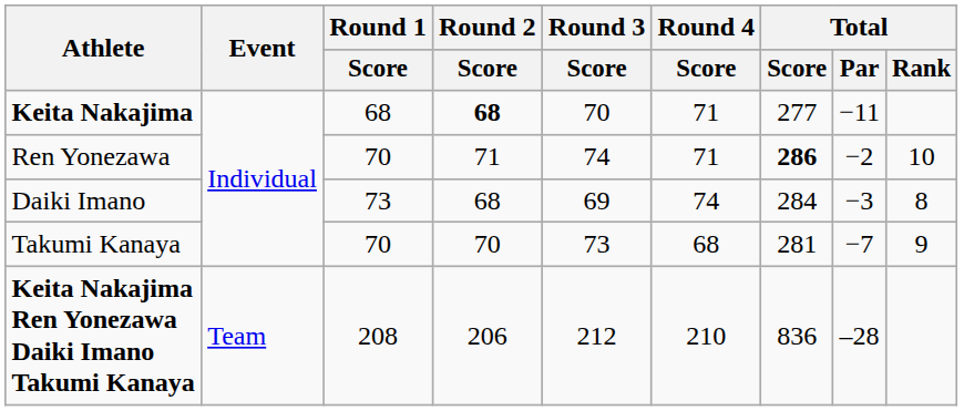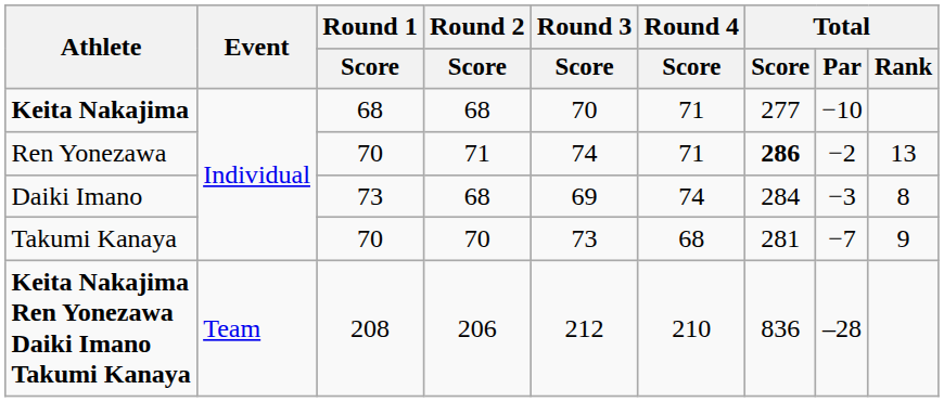Keita Nakajima | Round 2 / Score: bold -> normal
Keita Nakajima | Total / Par: −11 -> −10
Ren Yonezawa | Total / Rank: 10 -> 13
